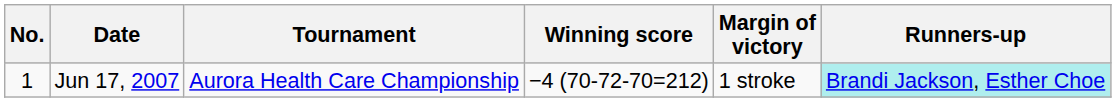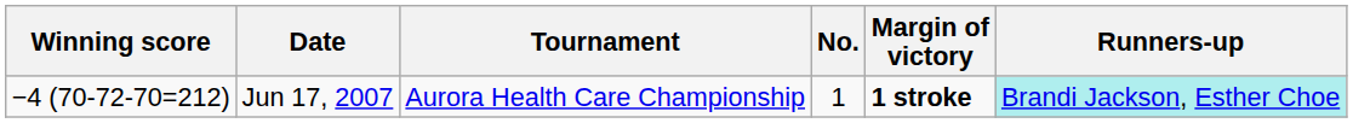columns swapped: No. <-> Winning score
Jun 17, 2007 | Margin of victory: normal -> bold
